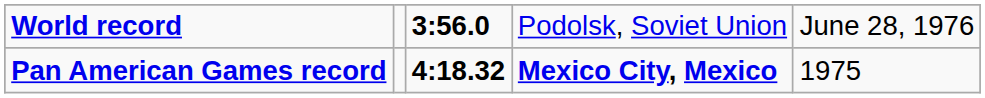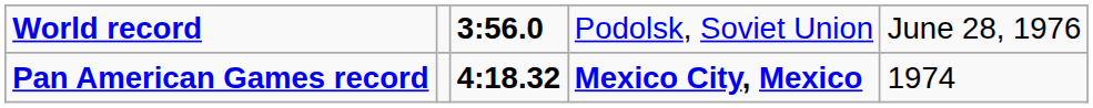Pan American Games record | column 5: 1975 -> 1974
